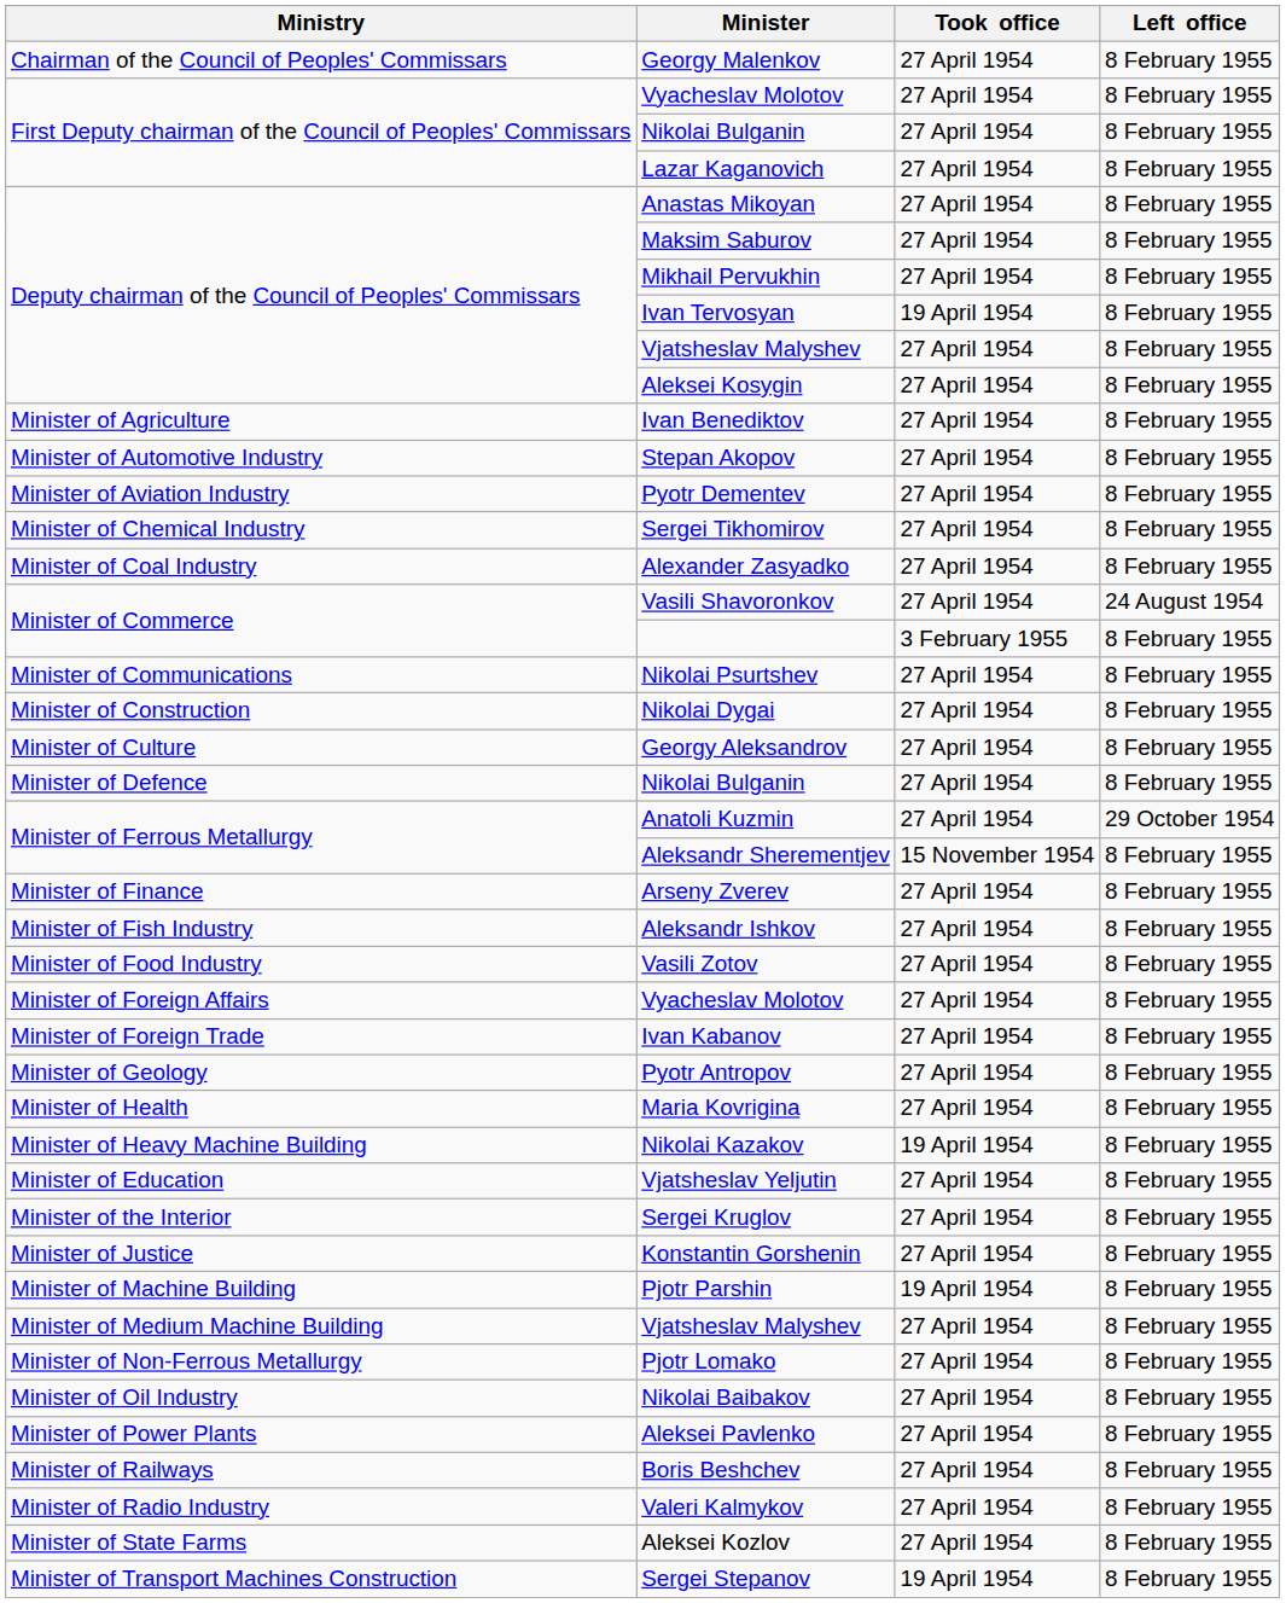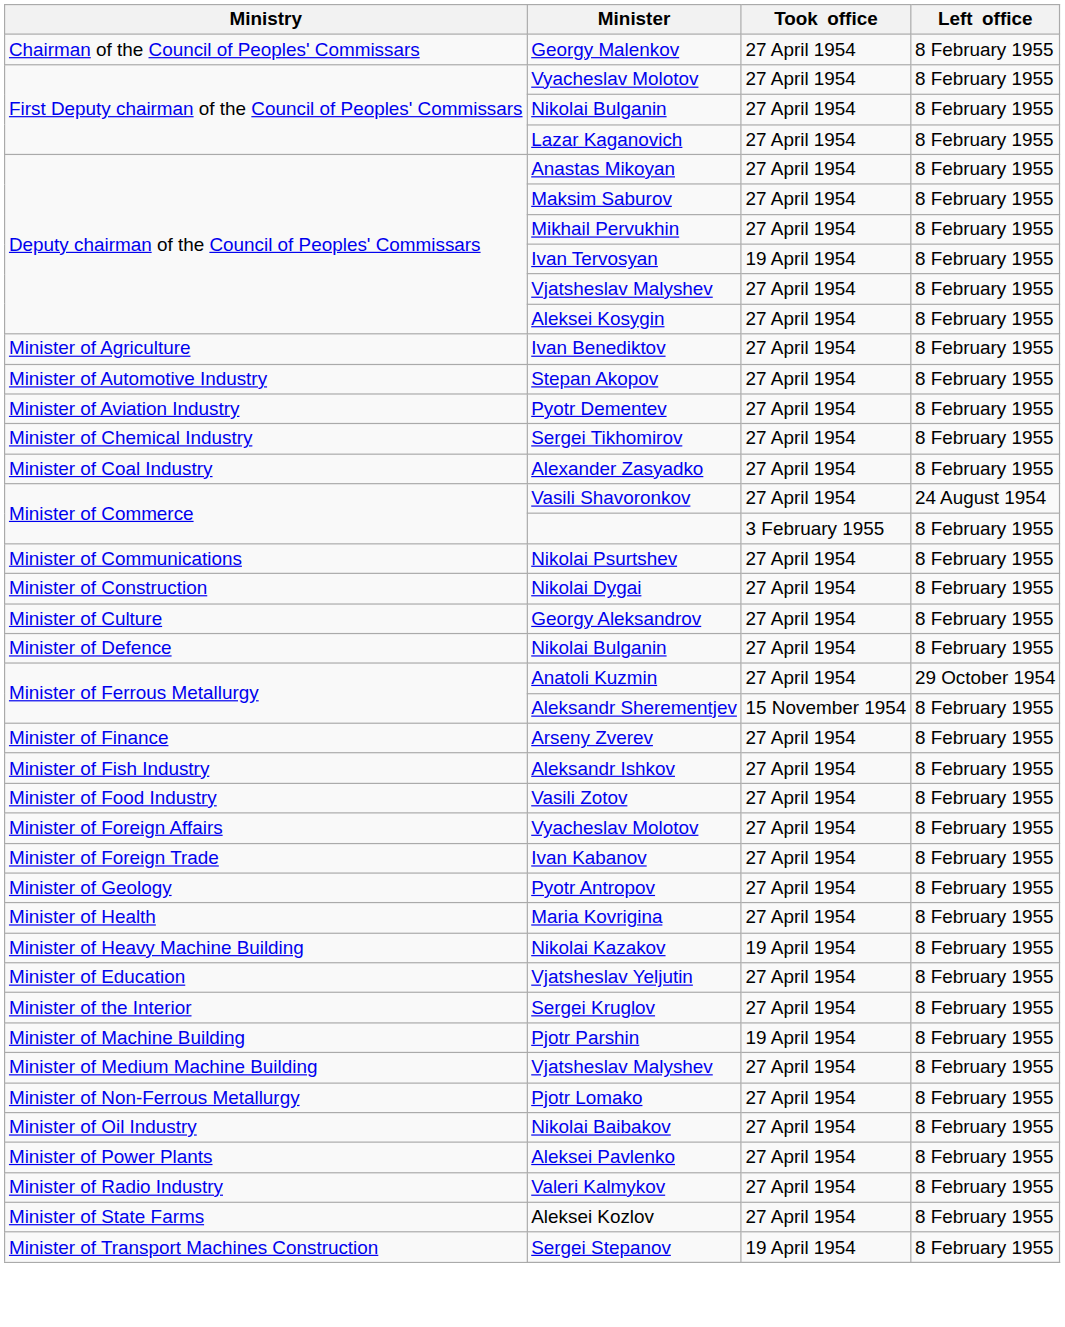- row: Minister of Justice | Konstantin Gorshenin | 27 April 1954 | 8 February 1955
- row: Minister of Railways | Boris Beshchev | 27 April 1954 | 8 February 1955
